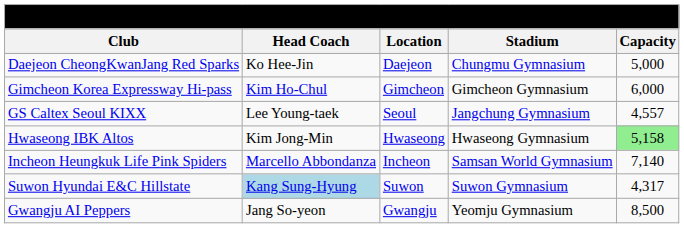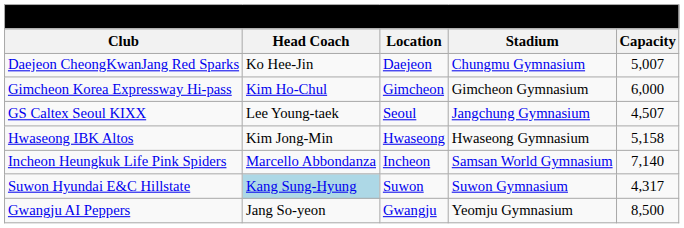Daejeon CheongKwanJang Red Sparks | Capacity: 5,000 -> 5,007
GS Caltex Seoul KIXX | Capacity: 4,557 -> 4,507
Hwaseong IBK Altos | Capacity: lightgreen background -> no background
